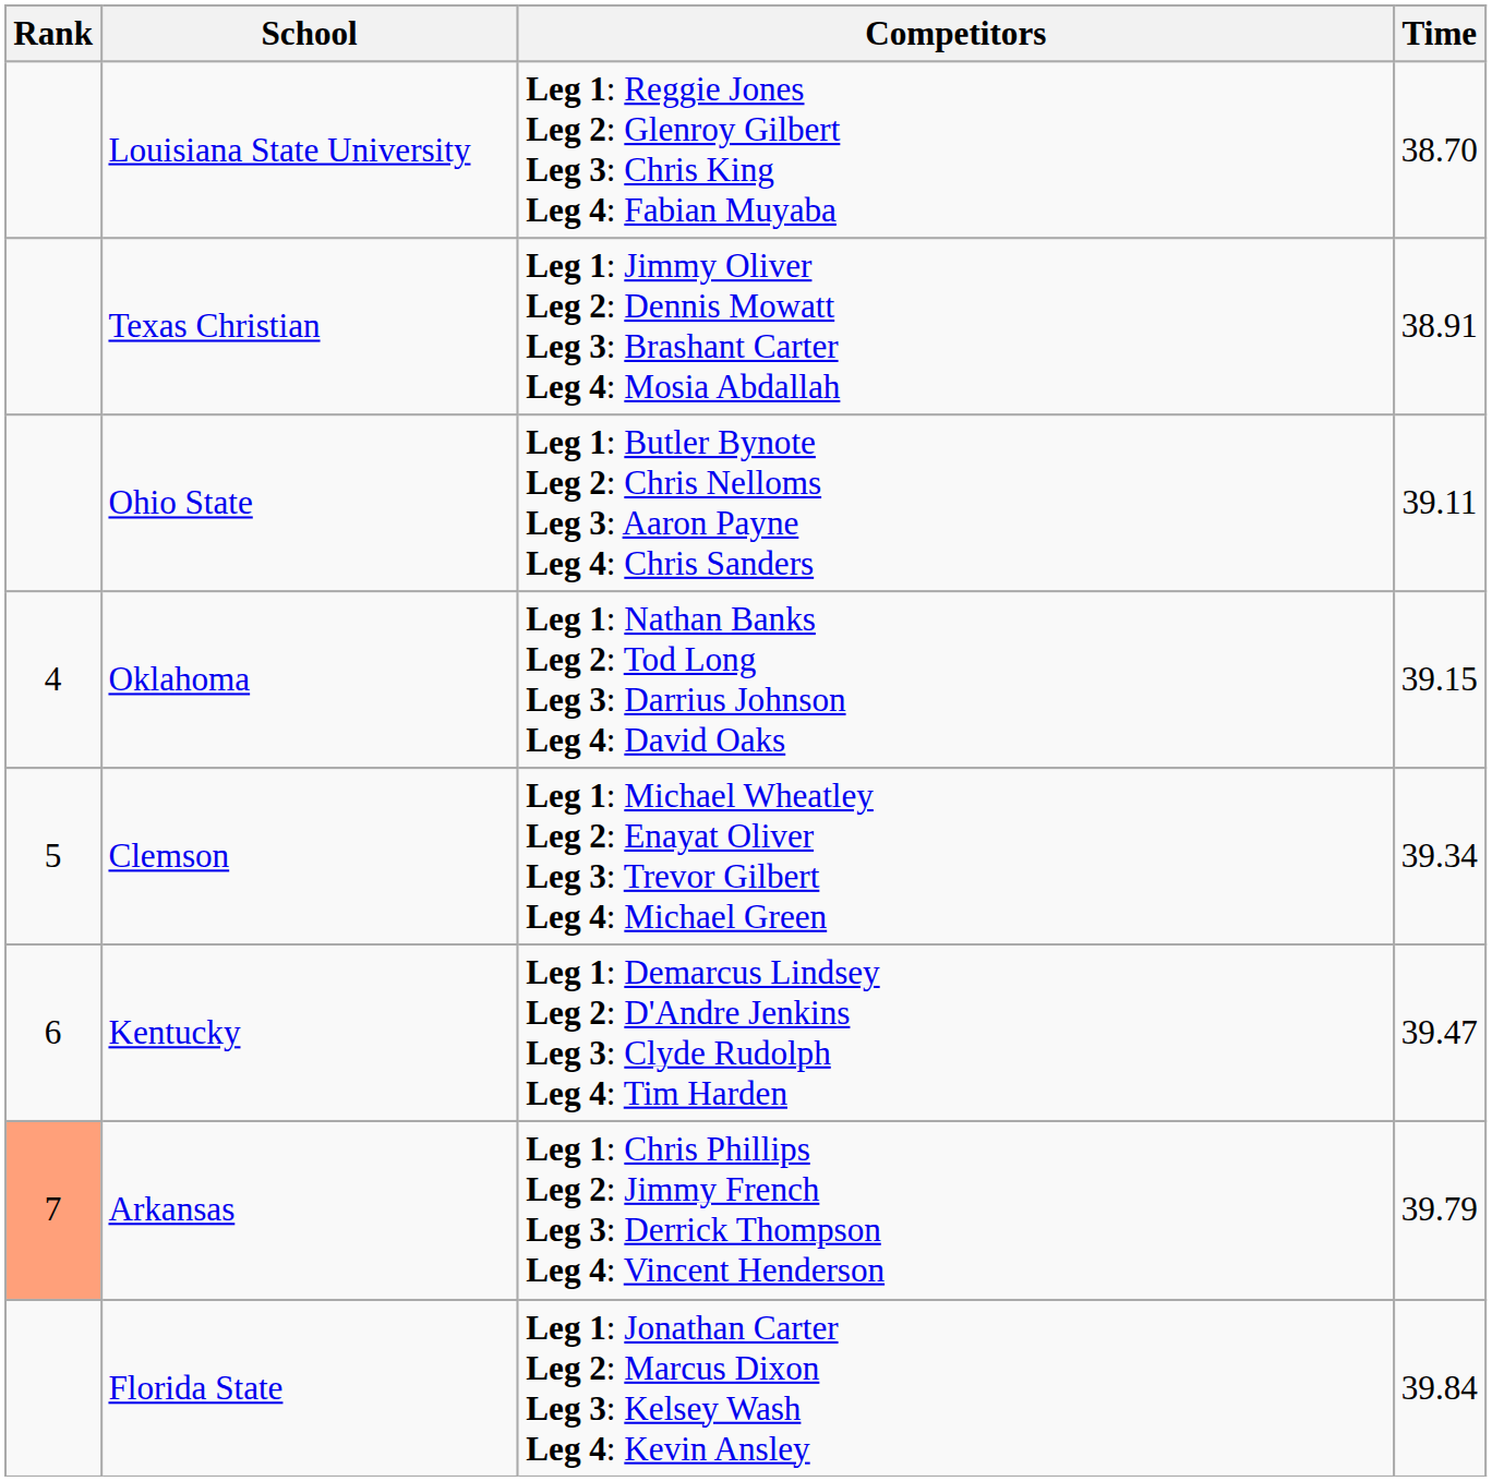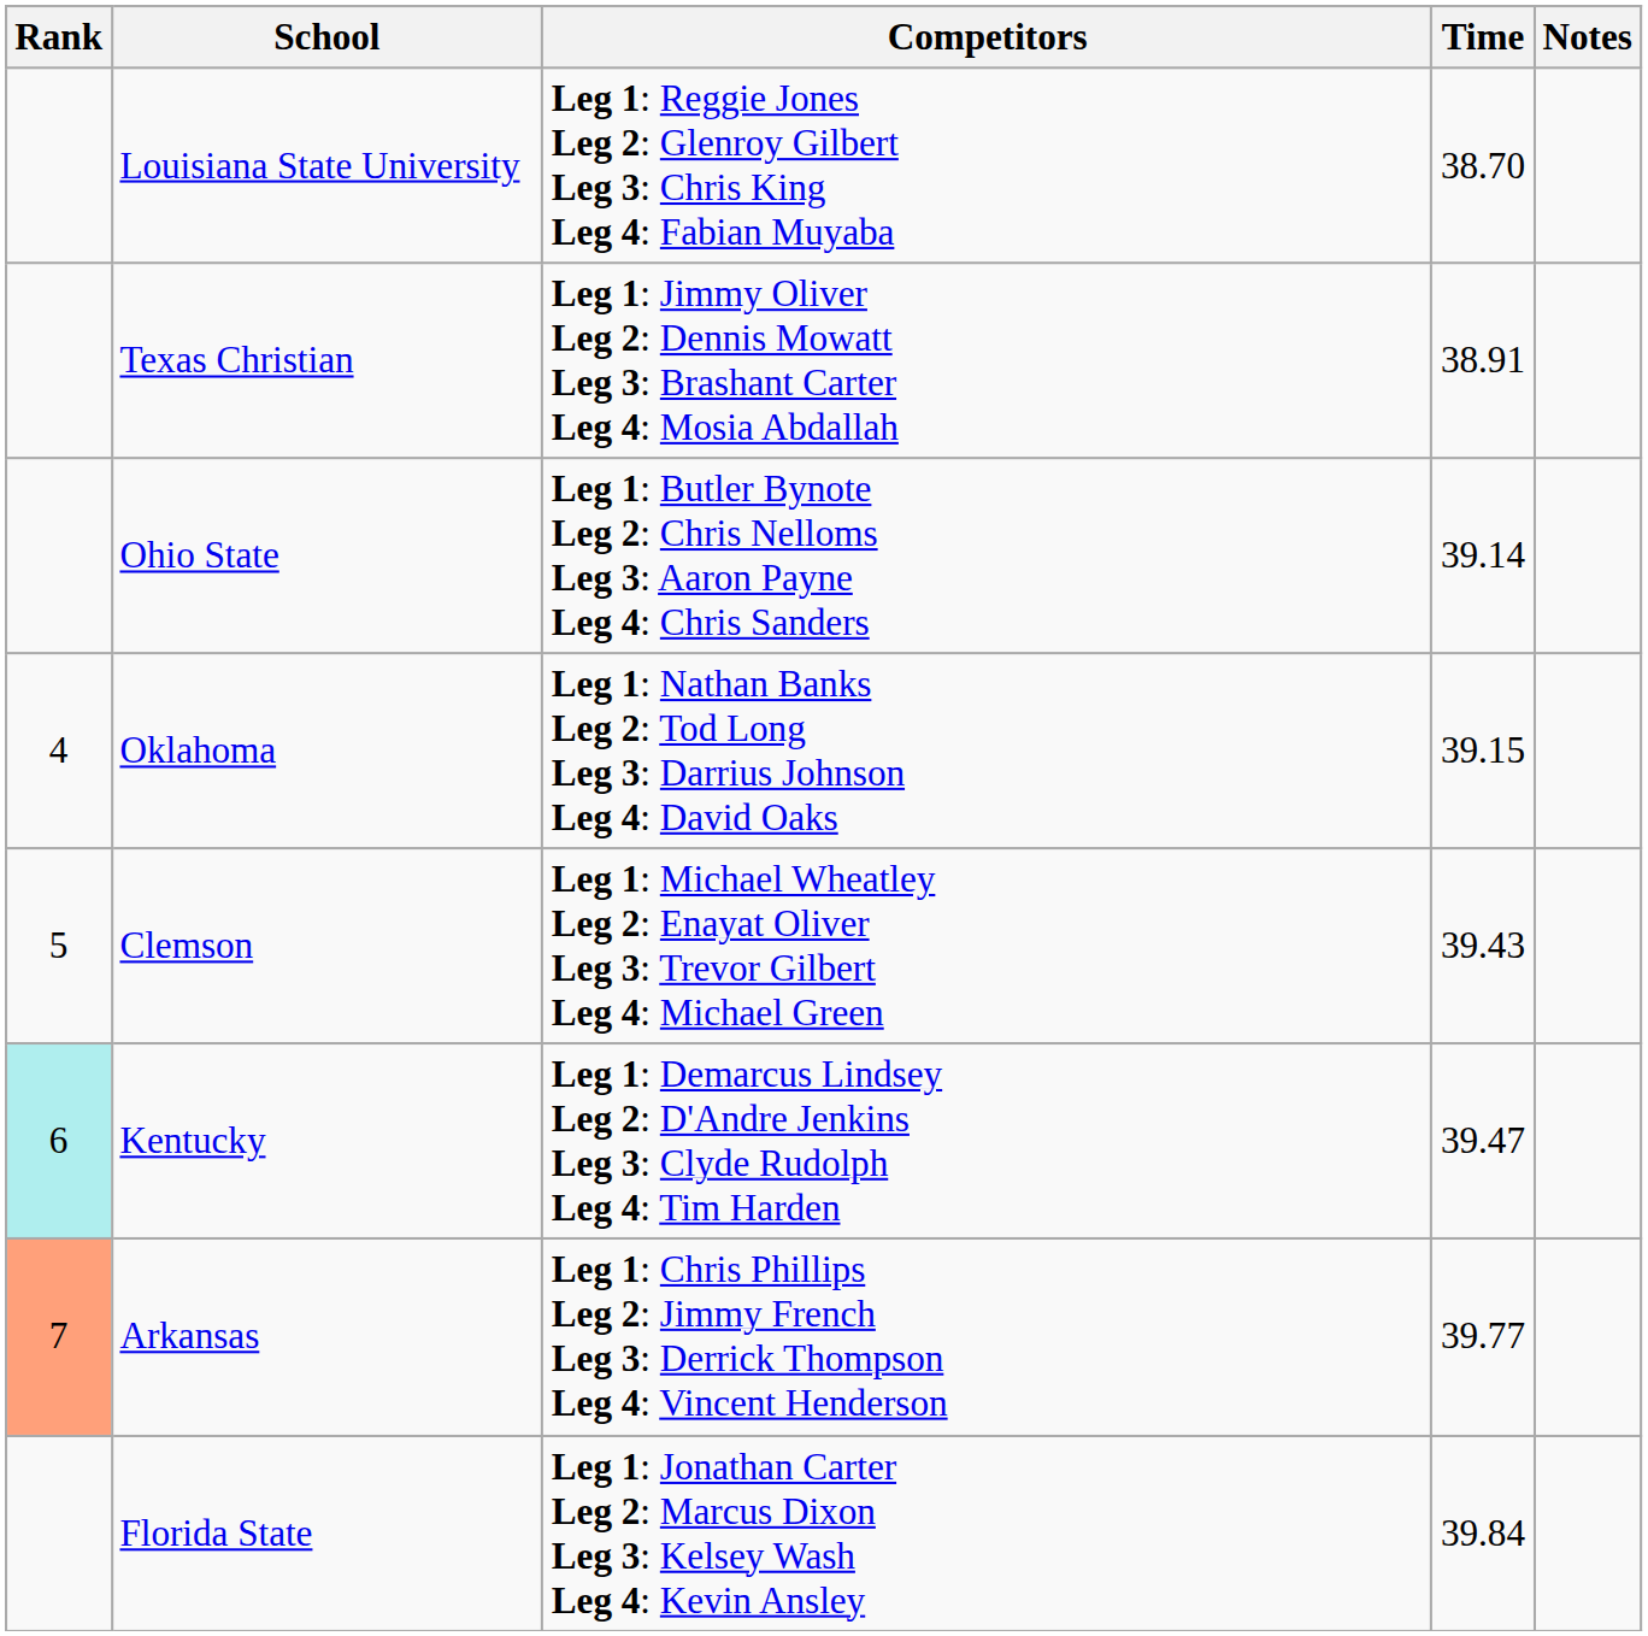+ column: Notes
Ohio State | Time: 39.11 -> 39.14
Clemson | Time: 39.34 -> 39.43
Kentucky | Rank: no background -> paleturquoise background
Arkansas | Time: 39.79 -> 39.77
